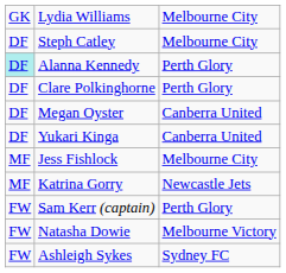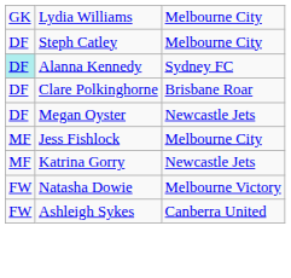Alanna Kennedy | column 3: Perth Glory -> Sydney FC
Clare Polkinghorne | column 3: Perth Glory -> Brisbane Roar
Megan Oyster | column 3: Canberra United -> Newcastle Jets
- row: DF | Yukari Kinga | Canberra United
- row: FW | Sam Kerr (captain) | Perth Glory
Ashleigh Sykes | column 3: Sydney FC -> Canberra United
